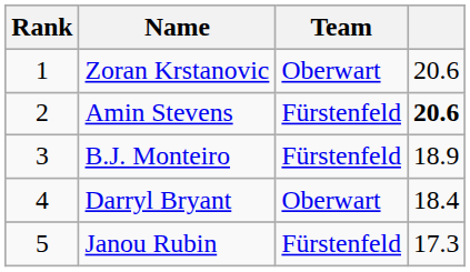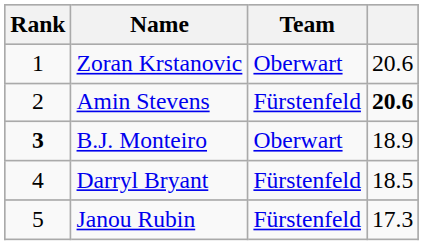B.J. Monteiro | Rank: normal -> bold
B.J. Monteiro | Team: Fürstenfeld -> Oberwart
Darryl Bryant | Team: Oberwart -> Fürstenfeld
Darryl Bryant | column 4: 18.4 -> 18.5
